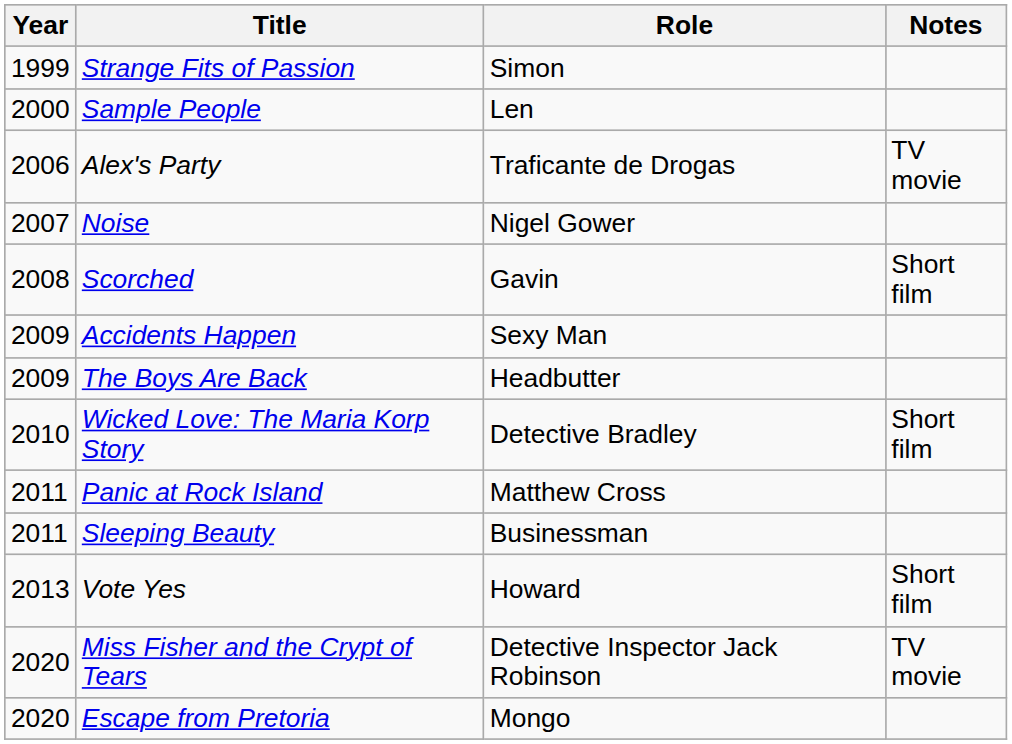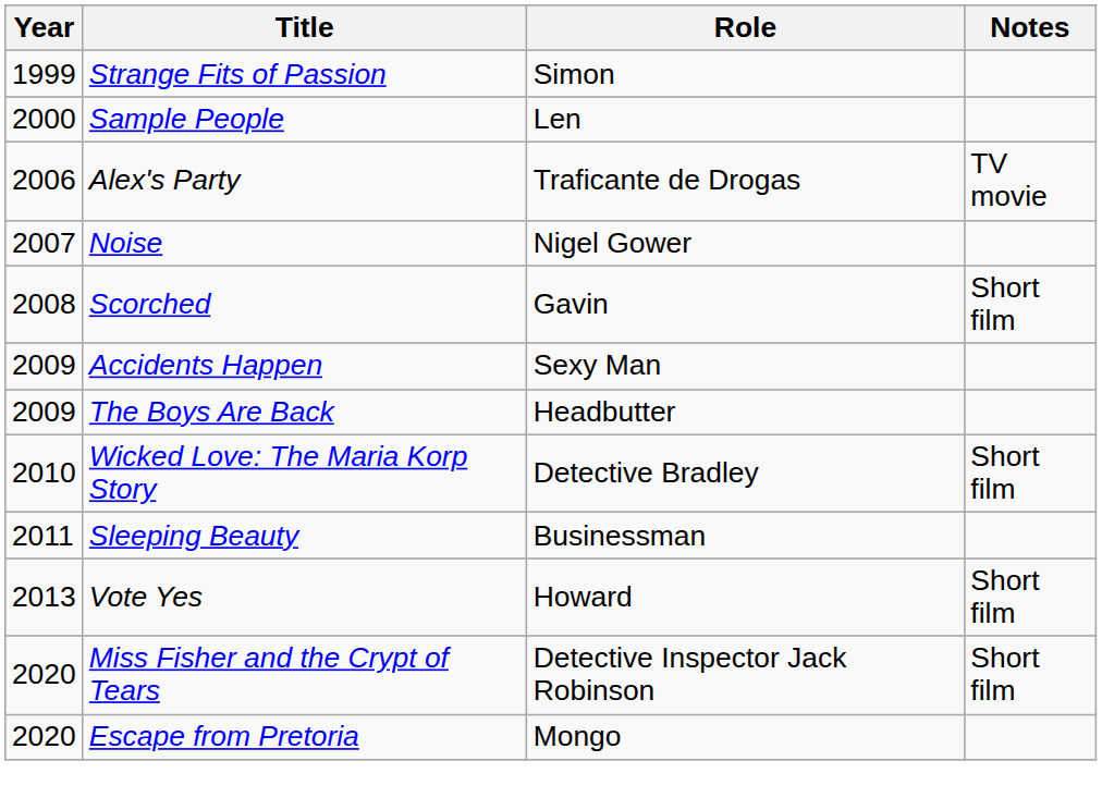- row: 2011 | Panic at Rock Island | Matthew Cross
Miss Fisher and the Crypt of Tears | Notes: TV movie -> Short film
